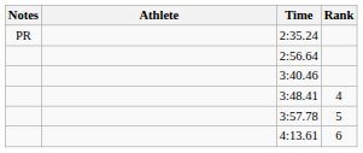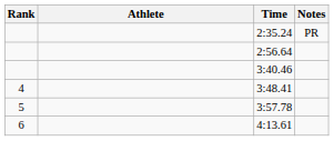columns swapped: Rank <-> Notes
